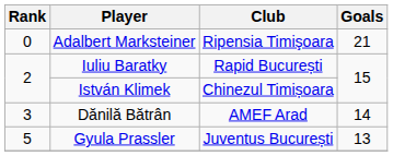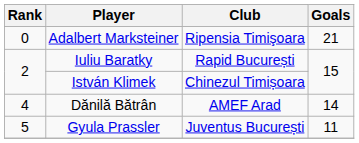Dănilă Bătrân | Rank: 3 -> 4
Gyula Prassler | Goals: 13 -> 11
